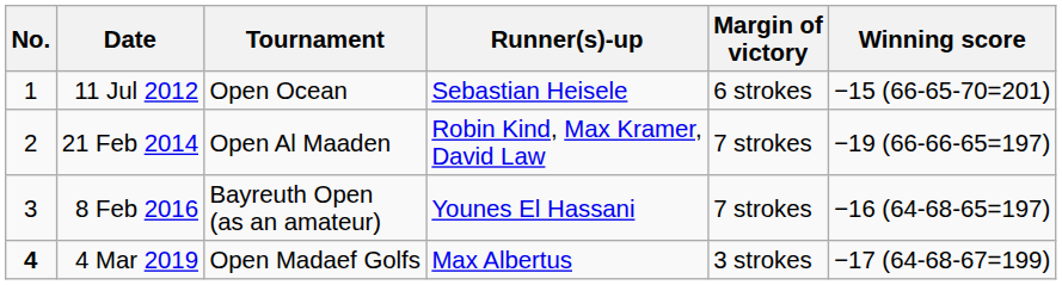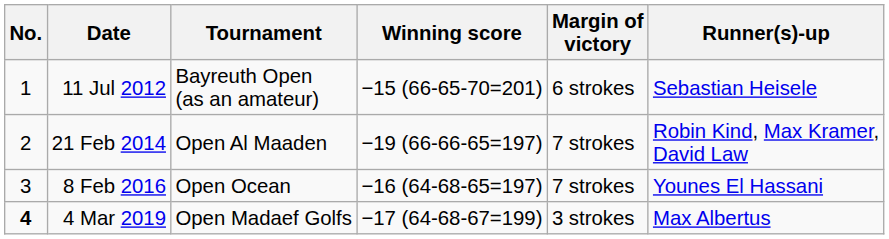columns swapped: Winning score <-> Runner(s)-up
11 Jul 2012 | Tournament: Open Ocean -> Bayreuth Open (as an amateur)
8 Feb 2016 | Tournament: Bayreuth Open (as an amateur) -> Open Ocean
